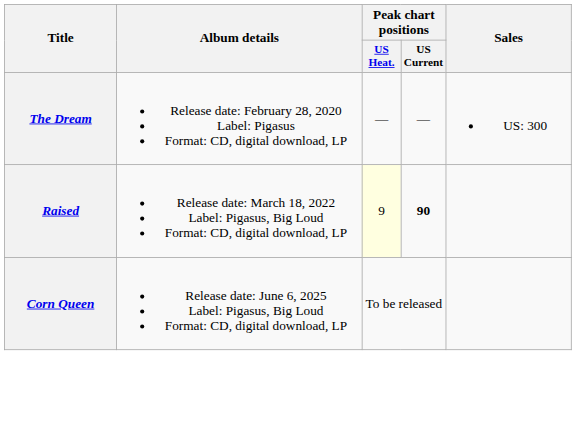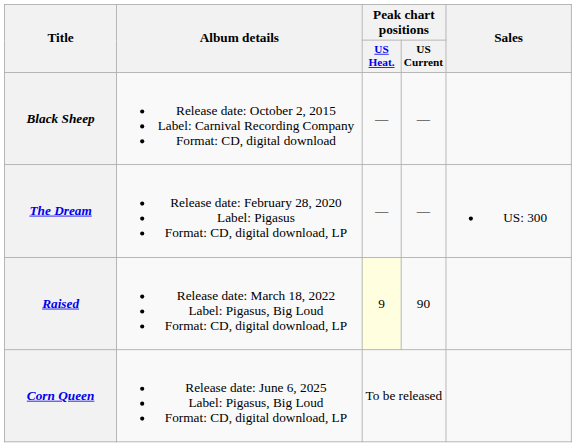+ row: Black Sheep | Release date: October 2, 2015 Label: Carnival Recording Company Format: CD, digital download | — | —
Raised | Peak chart positions / US Current: bold -> normal
